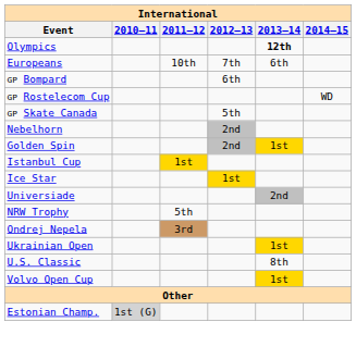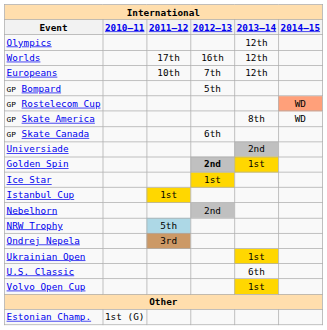Olympics | 2013–14: bold -> normal
+ row: Worlds | 17th | 16th | 12th
Europeans | 2013–14: 6th -> 12th
GP Bompard | 2012–13: 6th -> 5th
GP Rostelecom Cup | 2014–15: no background -> lightsalmon background
+ row: GP Skate America | 8th | WD
GP Skate Canada | 2012–13: 5th -> 6th
rows swapped: Universiade <-> Nebelhorn
Golden Spin | 2012–13: normal -> bold
rows swapped: Ice Star <-> Istanbul Cup
NRW Trophy | 2011–12: no background -> lightblue background
U.S. Classic | 2013–14: 8th -> 6th
Estonian Champ. | 2010–11: lightgrey background -> no background
